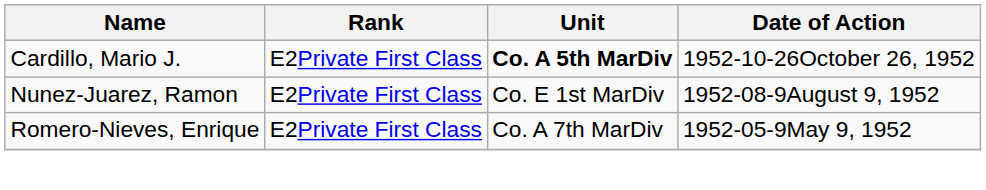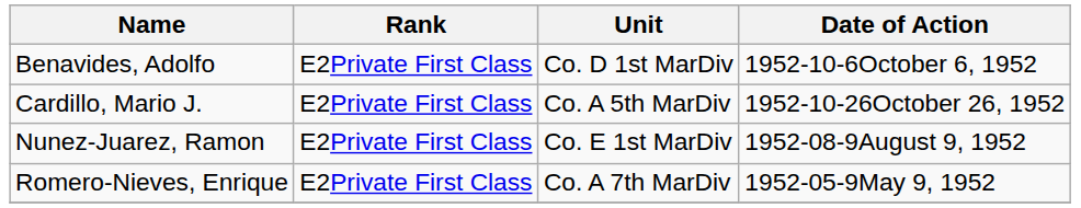+ row: Benavides, Adolfo | E2Private First Class | Co. D 1st MarDiv | 1952-10-6October 6, 1952
Cardillo, Mario J. | Unit: bold -> normal
